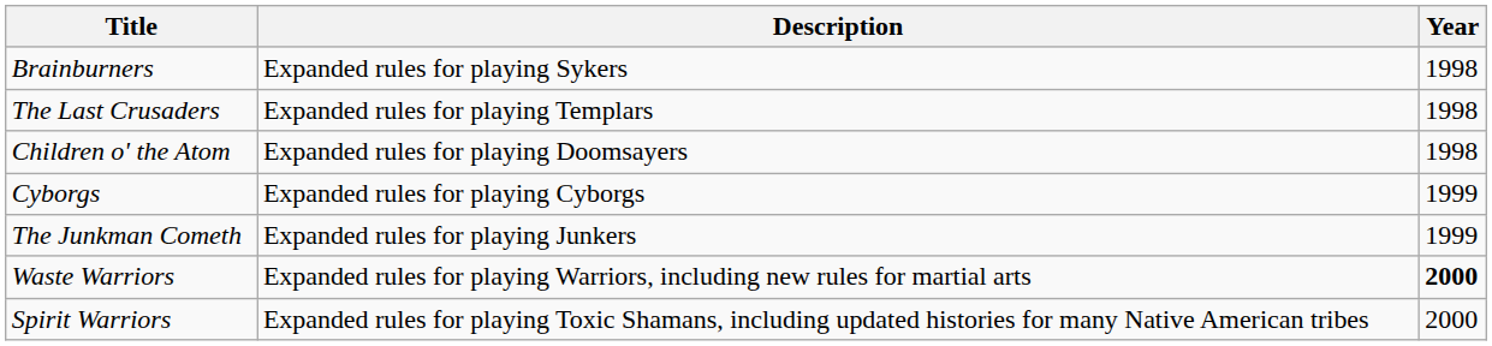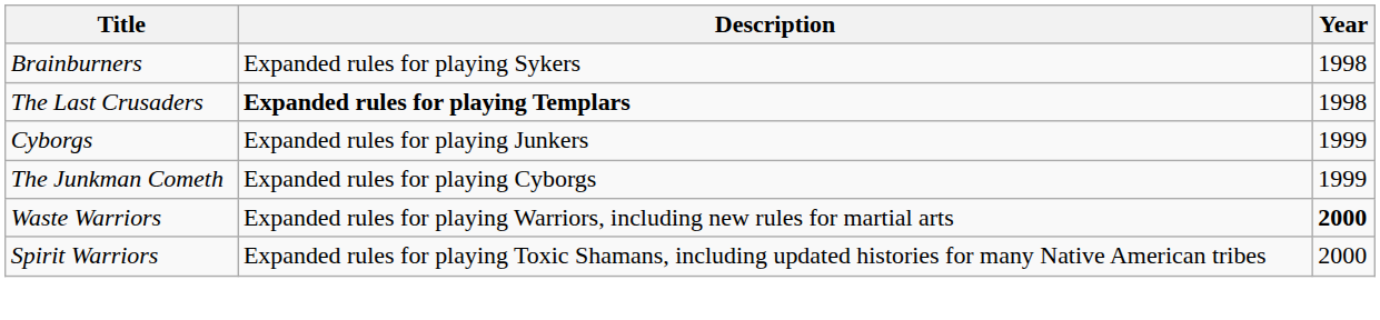The Last Crusaders | Description: normal -> bold
- row: Children o' the Atom | Expanded rules for playing Doomsayers | 1998
Cyborgs | Description: Expanded rules for playing Cyborgs -> Expanded rules for playing Junkers
The Junkman Cometh | Description: Expanded rules for playing Junkers -> Expanded rules for playing Cyborgs
